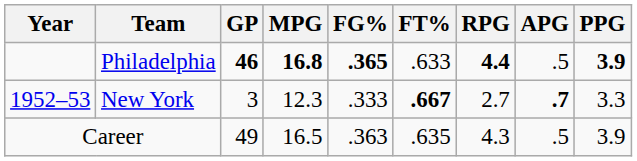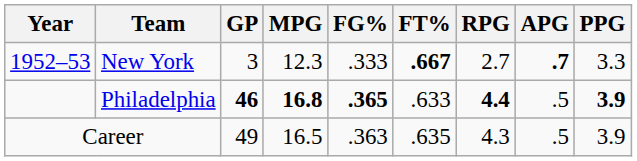rows swapped: New York <-> Philadelphia
